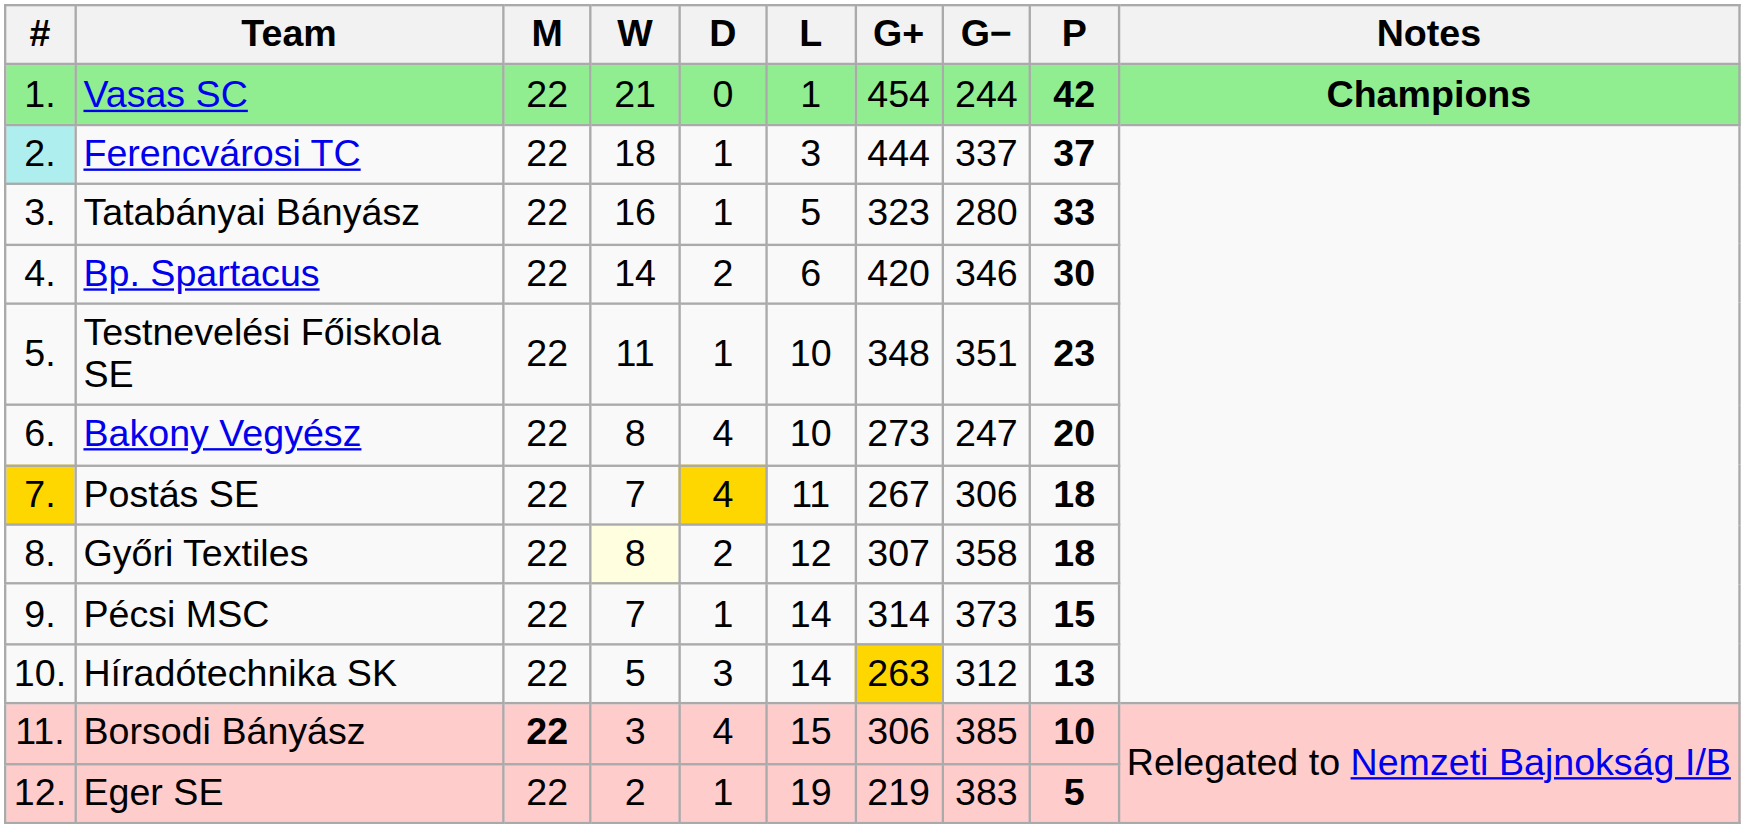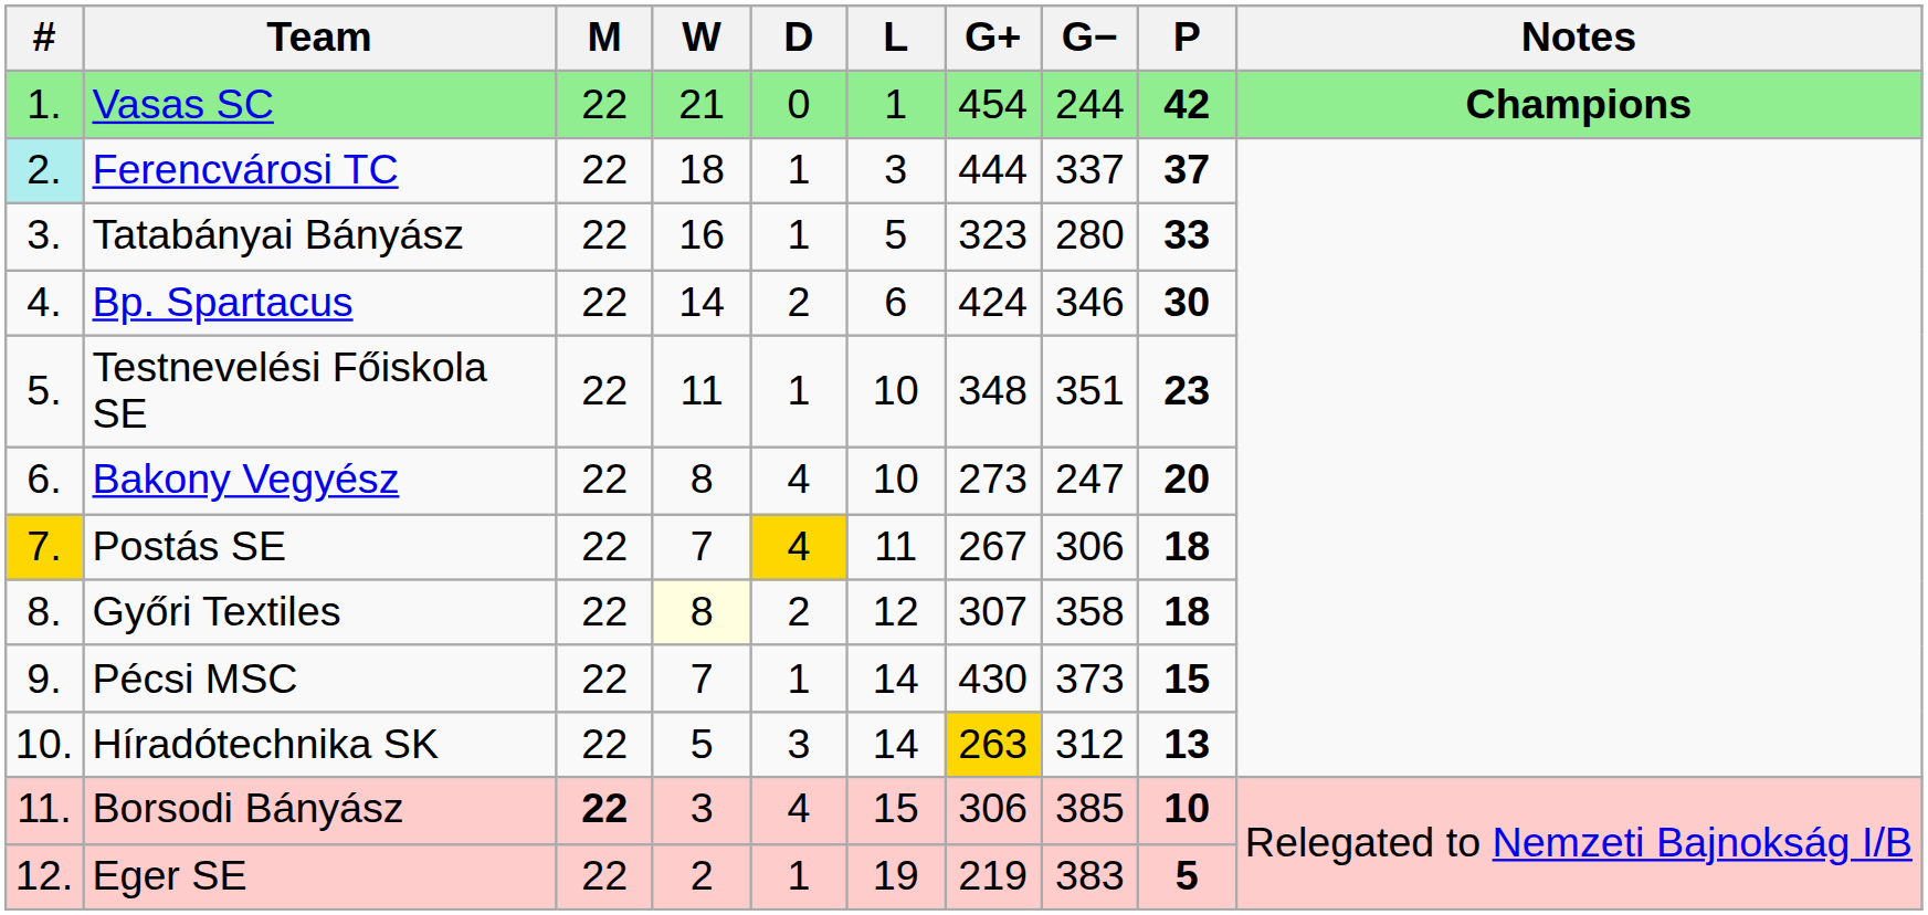Bp. Spartacus | G+: 420 -> 424
Pécsi MSC | G+: 314 -> 430
